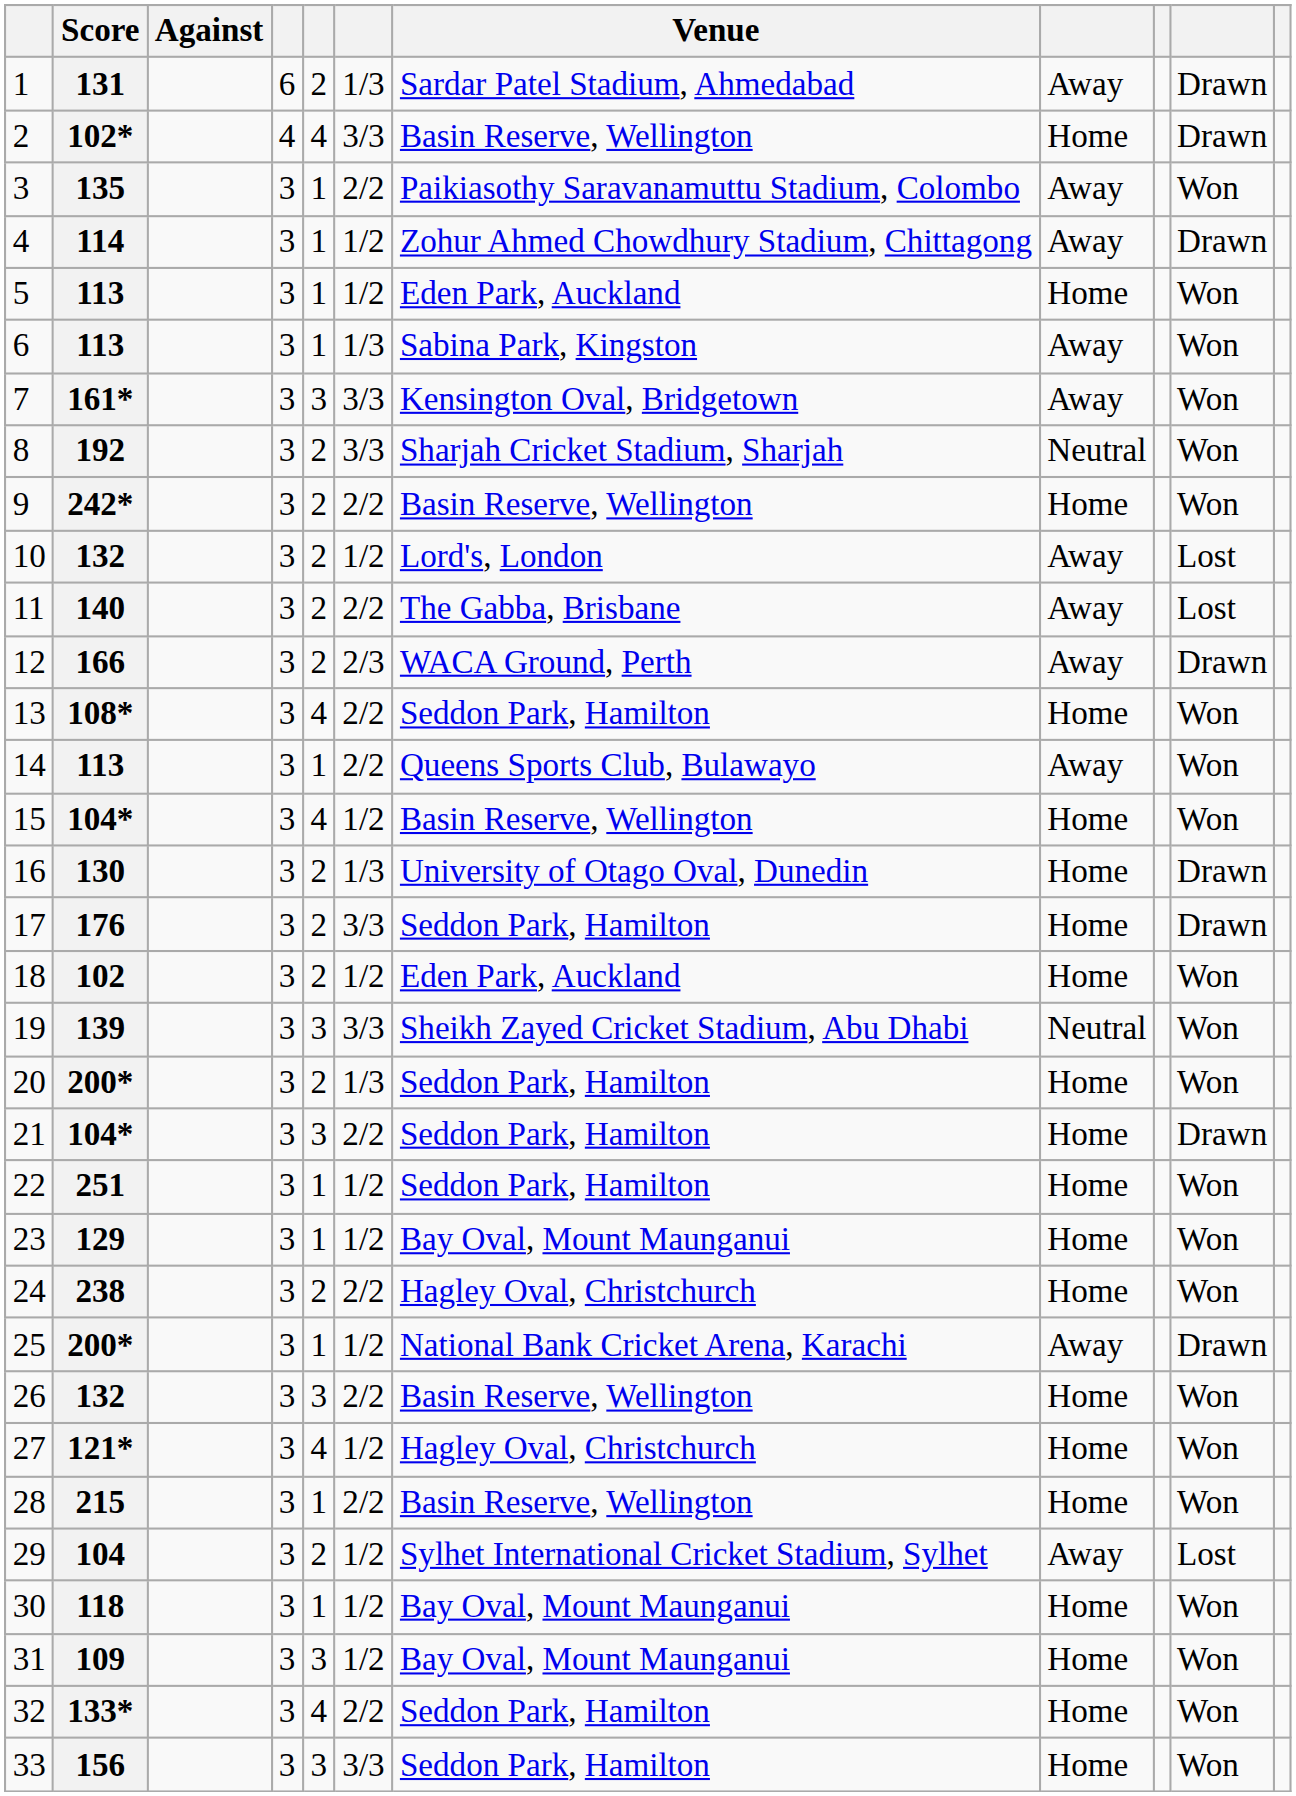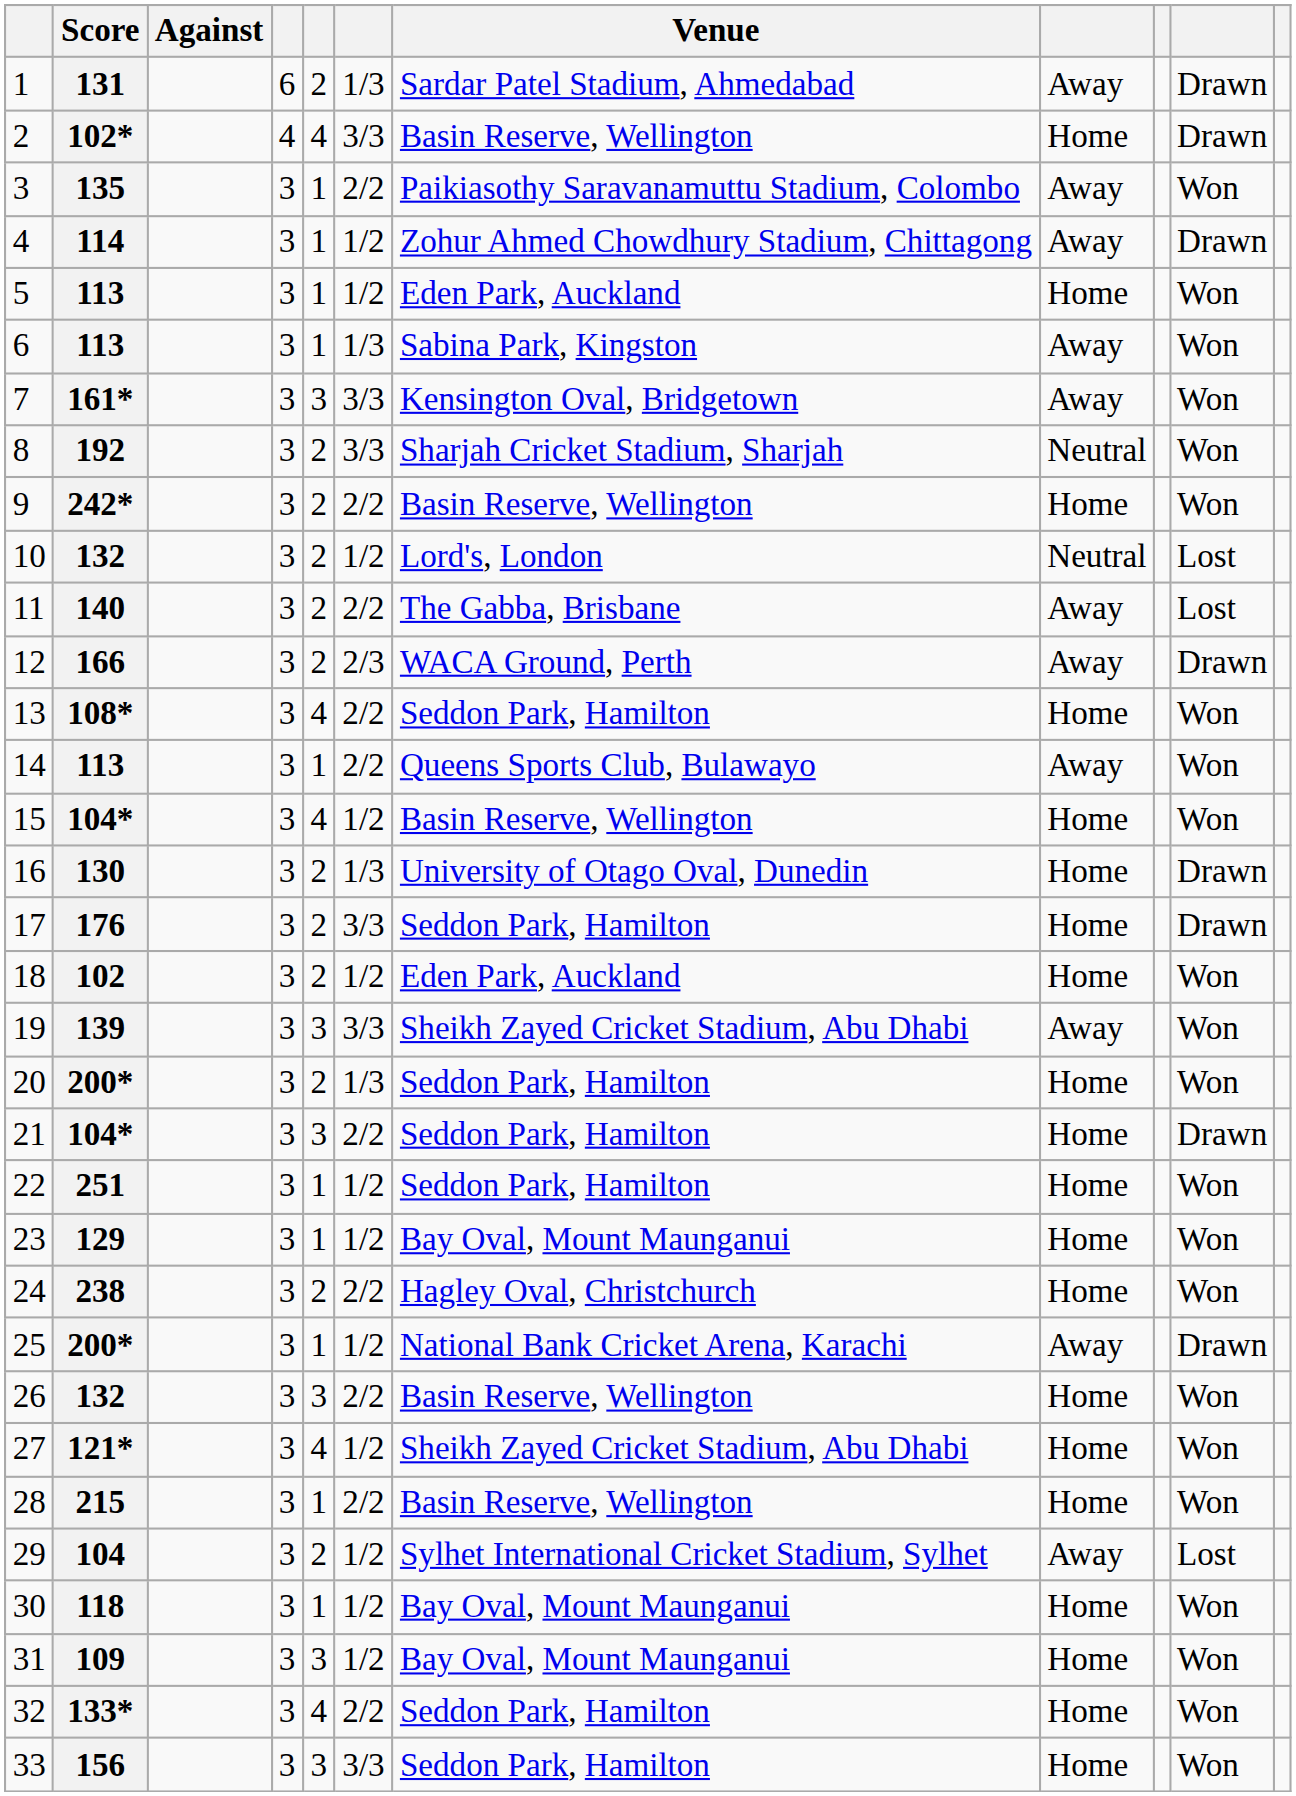10 | column 8: Away -> Neutral
19 | column 8: Neutral -> Away
27 | Venue: Hagley Oval, Christchurch -> Sheikh Zayed Cricket Stadium, Abu Dhabi
